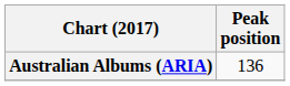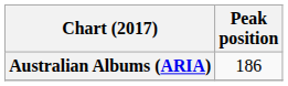Australian Albums (ARIA) | Peak position: 136 -> 186
